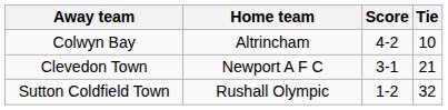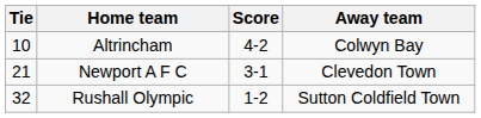columns swapped: Tie <-> Away team
